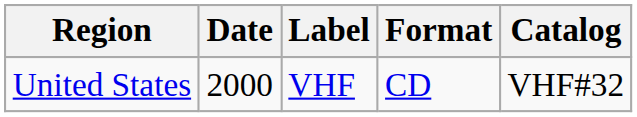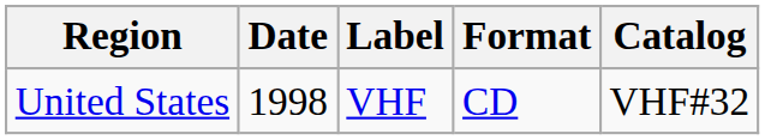United States | Date: 2000 -> 1998
